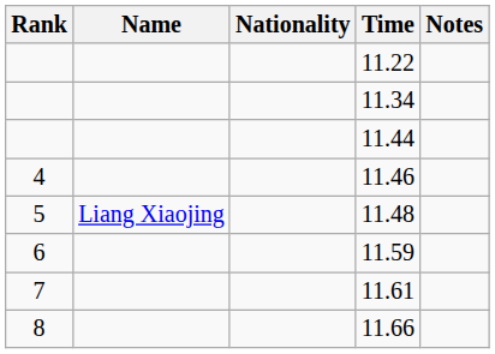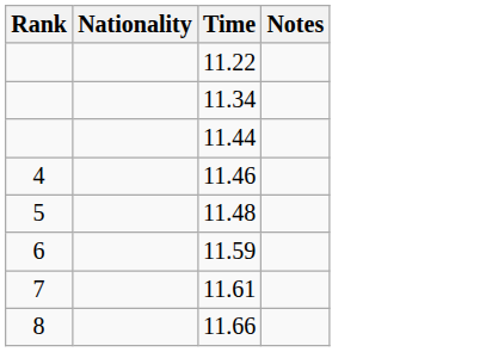- column: Name | Liang Xiaojing
